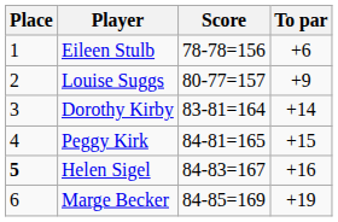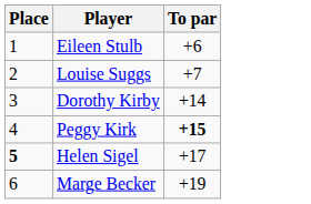- column: Score | 78-78=156 | 80-77=157 | 83-81=164 | 84-81=165 | 84-83=167 | 84-85=169
Louise Suggs | To par: +9 -> +7
Peggy Kirk | To par: normal -> bold
Helen Sigel | To par: +16 -> +17
